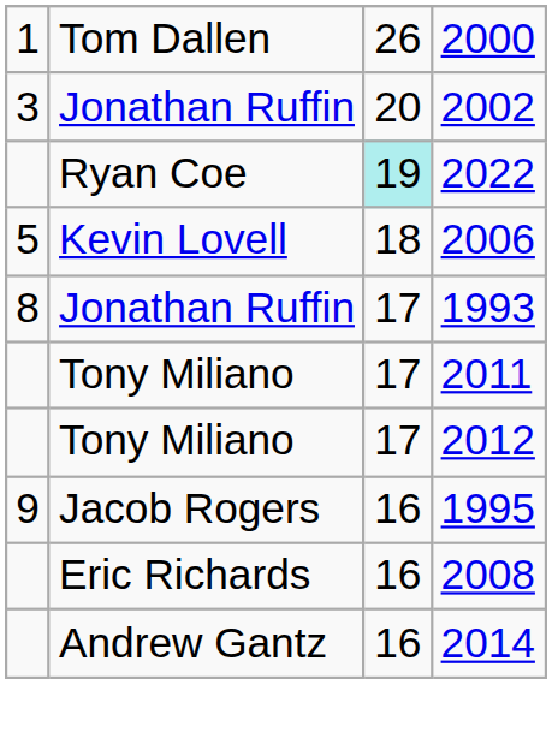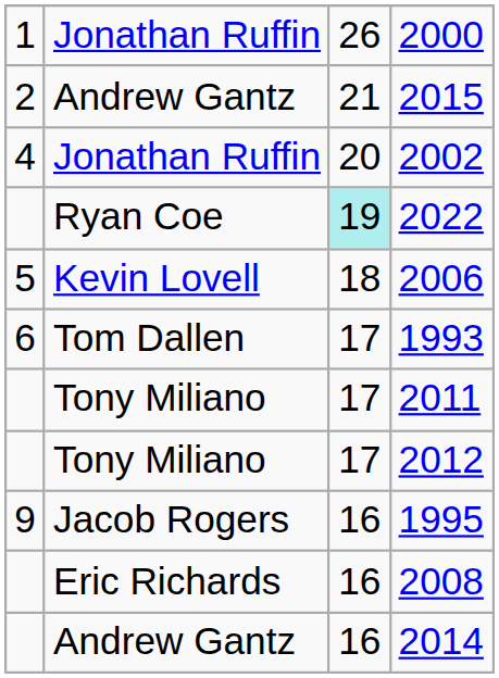2000 | column 2: Tom Dallen -> Jonathan Ruffin
+ row: 2 | Andrew Gantz | 21 | 2015
2002 | column 1: 3 -> 4
1993 | column 1: 8 -> 6
1993 | column 2: Jonathan Ruffin -> Tom Dallen
